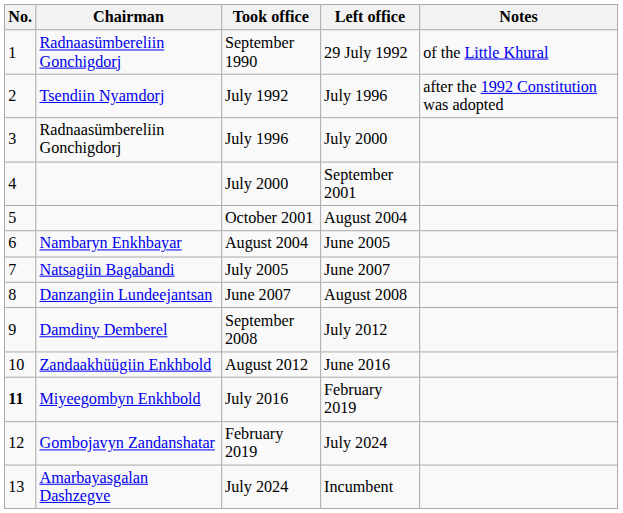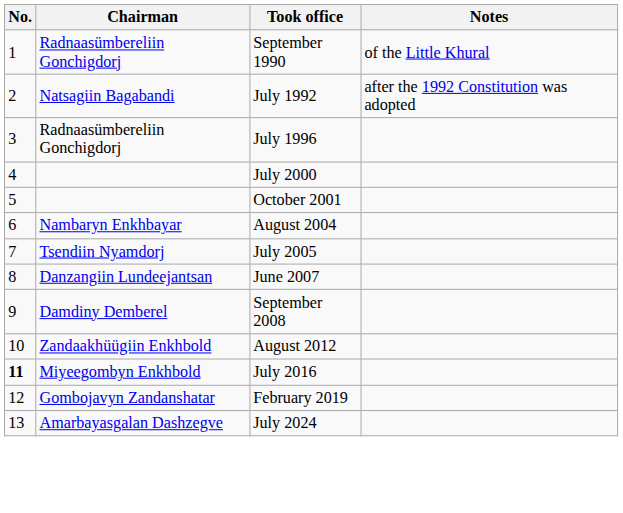- column: Left office | 29 July 1992 | July 1996 | July 2000 | September 2001 | August 2004 | June 2005 | June 2007 | August 2008 | July 2012 | June 2016 | February 2019 | July 2024 | Incumbent
July 1992 | Chairman: Tsendiin Nyamdorj -> Natsagiin Bagabandi
July 2005 | Chairman: Natsagiin Bagabandi -> Tsendiin Nyamdorj
